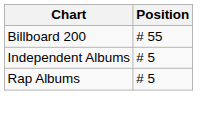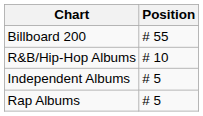+ row: R&B/Hip-Hop Albums | # 10
